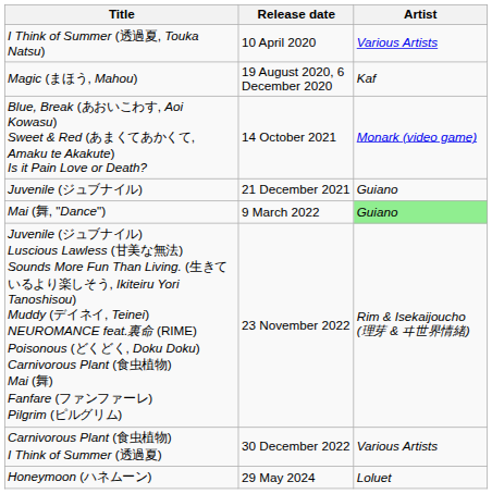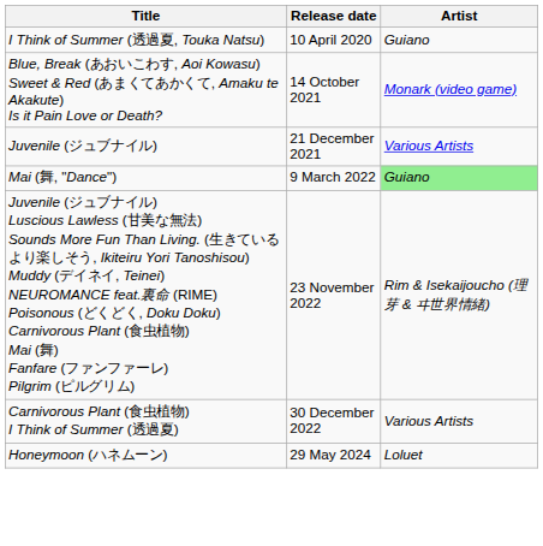I Think of Summer (透過夏, Touka Natsu) | Artist: Various Artists -> Guiano
- row: Magic (まほう, Mahou) | 19 August 2020, 6 December 2020 | Kaf
Juvenile (ジュブナイル) | Artist: Guiano -> Various Artists
